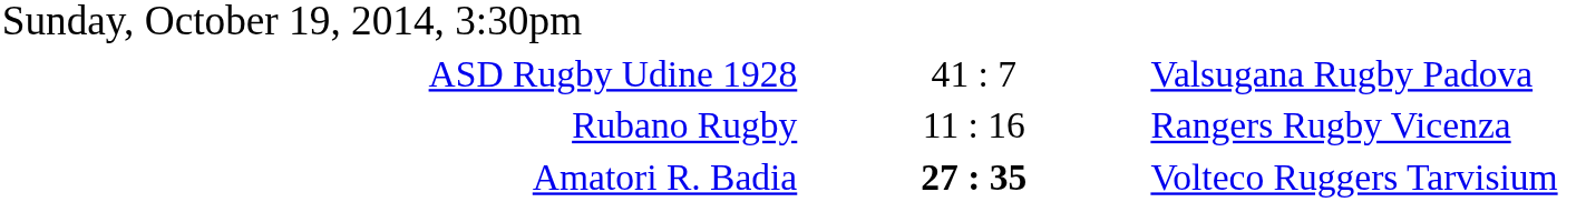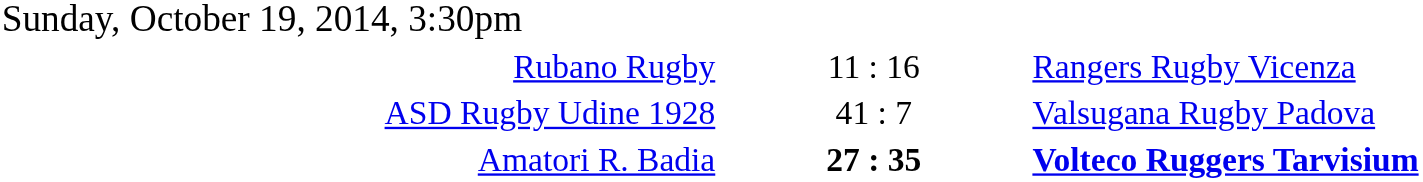rows swapped: ASD Rugby Udine 1928 <-> Rubano Rugby
Amatori R. Badia | column 3: normal -> bold
